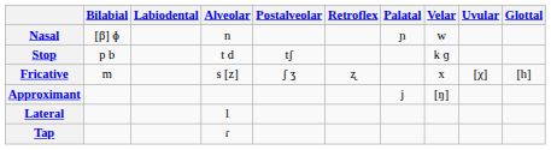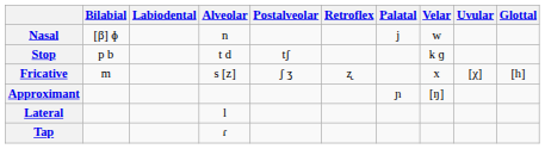Nasal | Palatal: ɲ -> j
Approximant | Palatal: j -> ɲ
